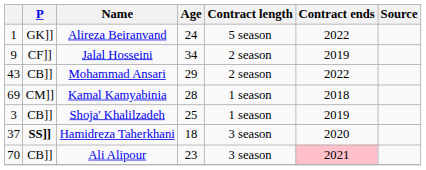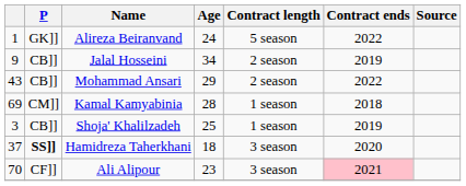Jalal Hosseini | P: CF]] -> CB]]
Ali Alipour | P: CB]] -> CF]]
